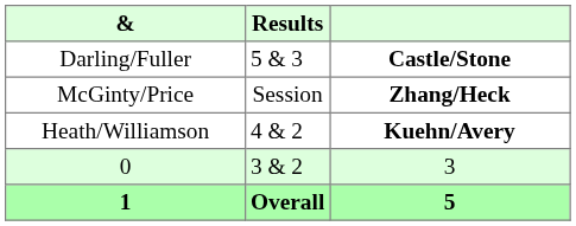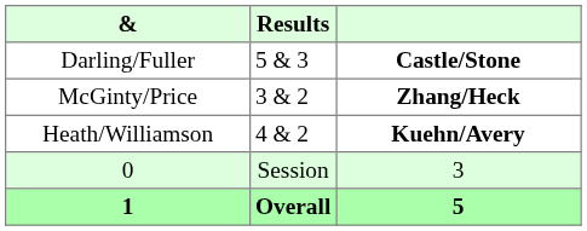McGinty/Price | Results: Session -> 3 & 2
0 | Results: 3 & 2 -> Session
